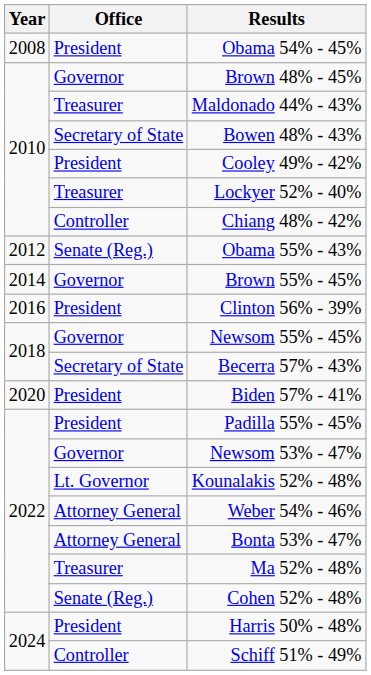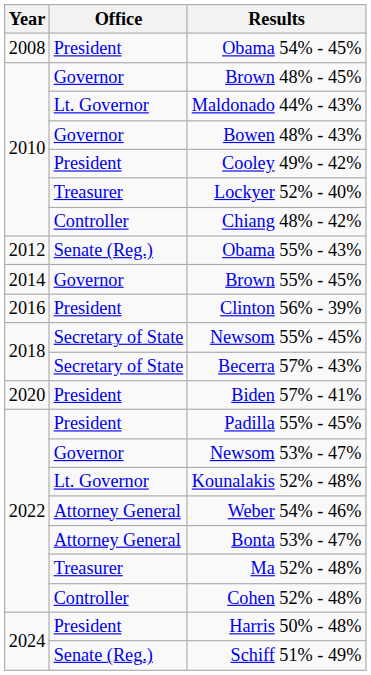Maldonado 44% - 43% | Office: Treasurer -> Lt. Governor
Bowen 48% - 43% | Office: Secretary of State -> Governor
Newsom 55% - 45% | Office: Governor -> Secretary of State
Cohen 52% - 48% | Office: Senate (Reg.) -> Controller
Schiff 51% - 49% | Office: Controller -> Senate (Reg.)
